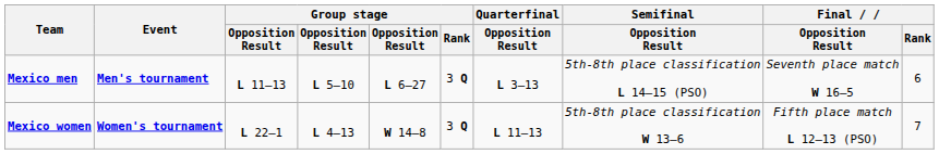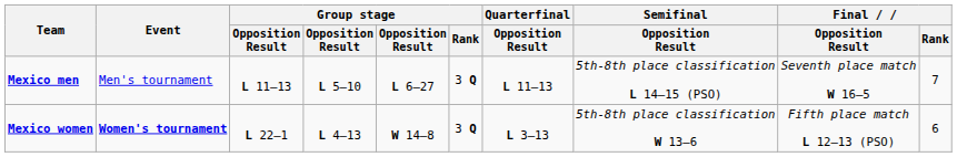Mexico men | Event: bold -> normal
Mexico men | Quarterfinal / Opposition Result: L 3–13 -> L 11–13
Mexico men | Final / Rank: 6 -> 7
Mexico women | Quarterfinal / Opposition Result: L 11–13 -> L 3–13
Mexico women | Final / Rank: 7 -> 6
